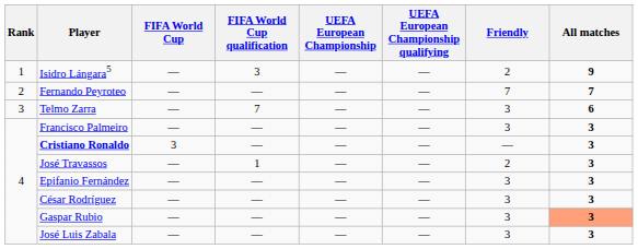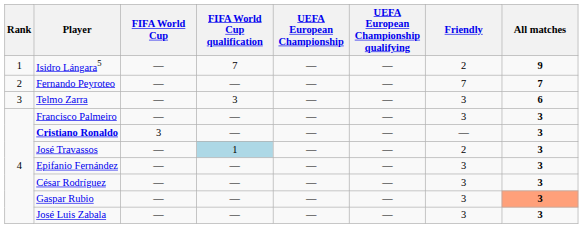Isidro Lángara5 | FIFA World Cup qualification: 3 -> 7
Telmo Zarra | FIFA World Cup qualification: 7 -> 3
José Travassos | FIFA World Cup qualification: no background -> lightblue background
